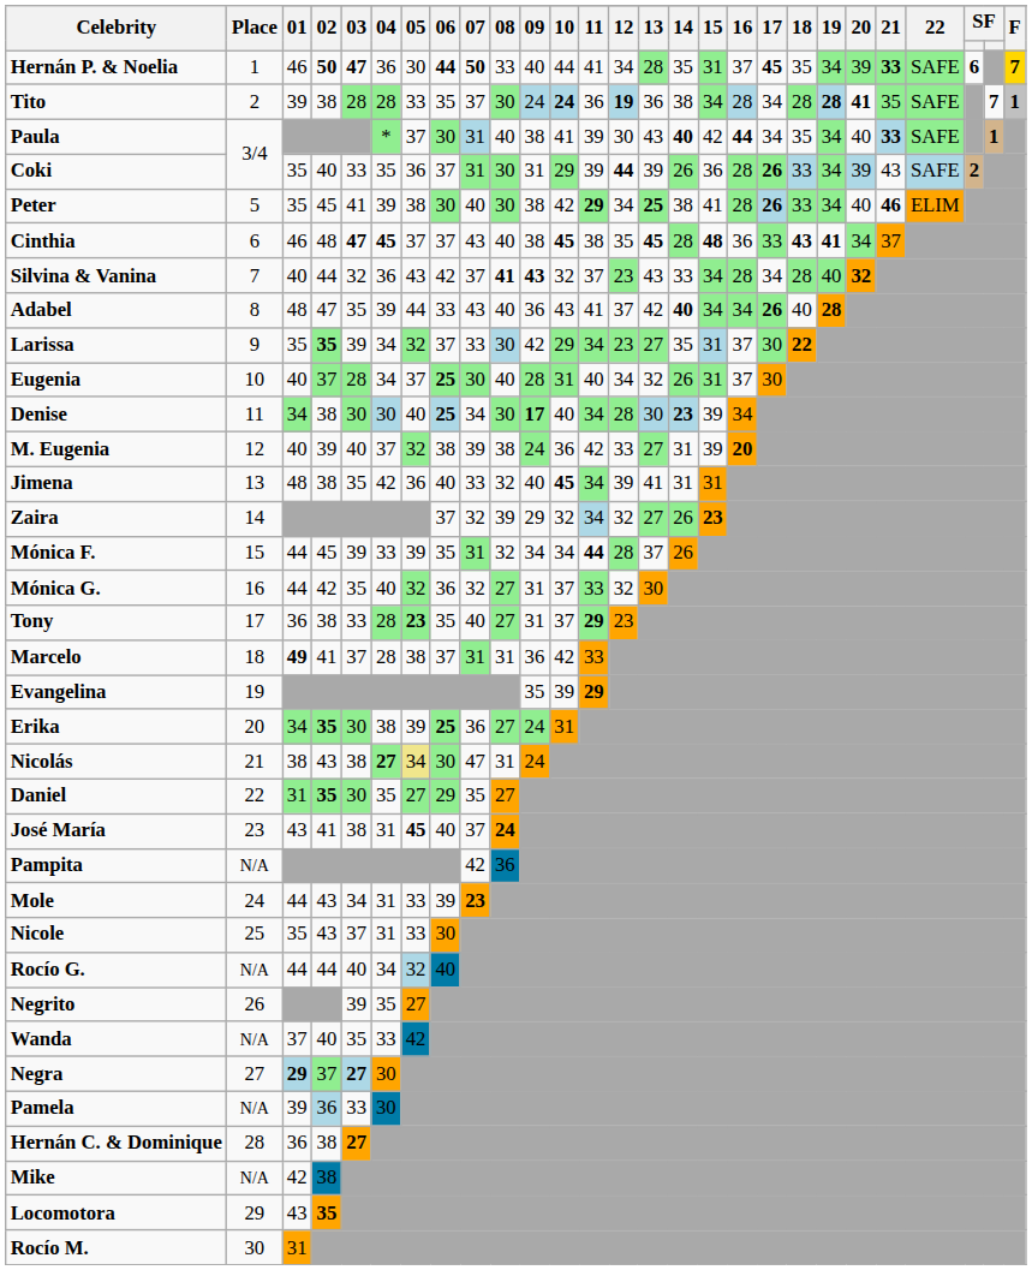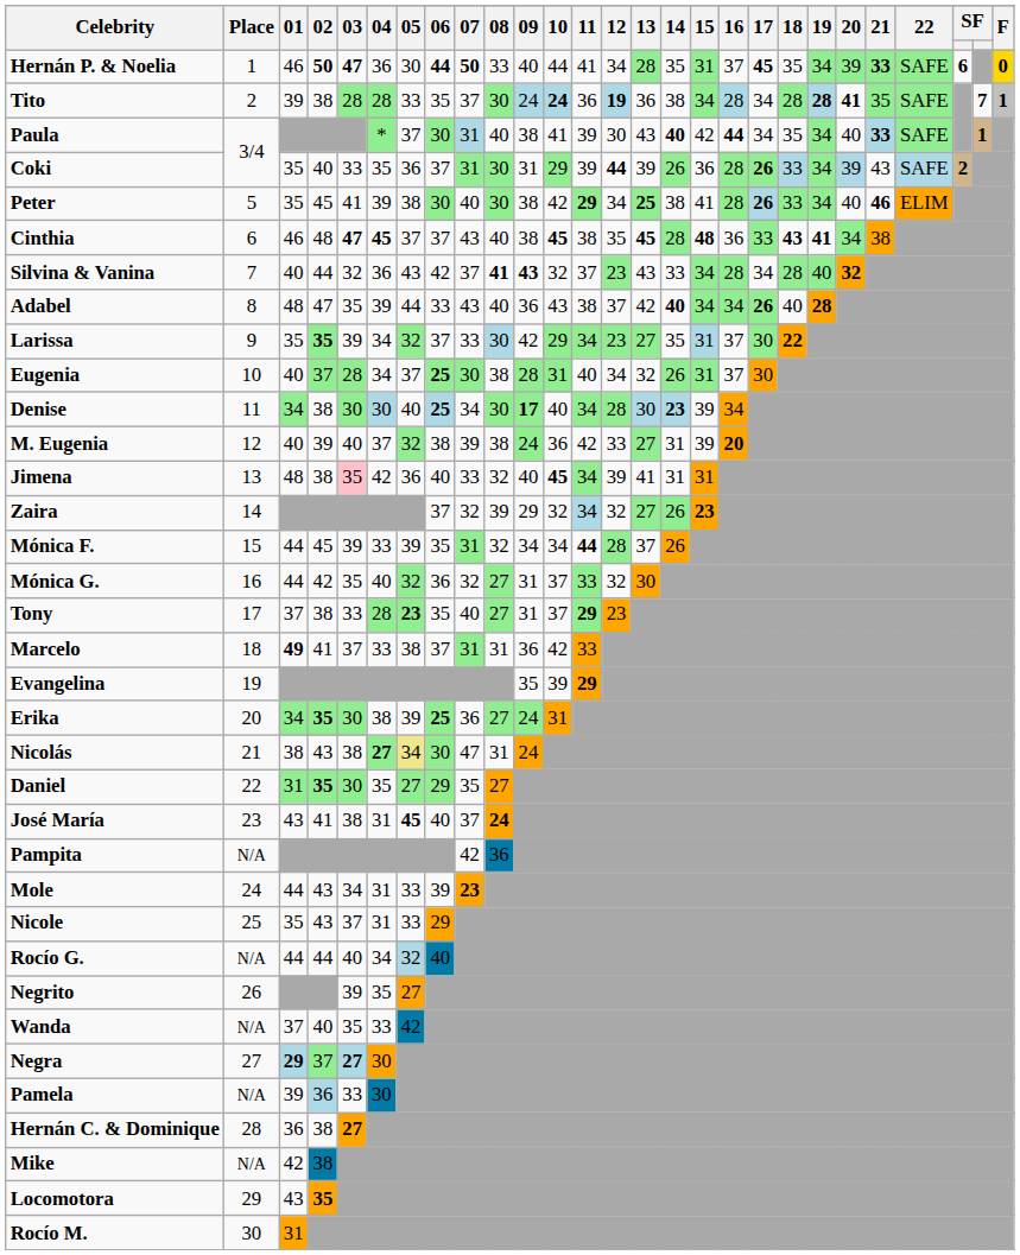Hernán P. & Noelia | F: 7 -> 0
Cinthia | 21: 37 -> 38
Adabel | 11: 41 -> 38
Eugenia | 08: 40 -> 38
Jimena | 03: no background -> pink background
Tony | 01: 36 -> 37
Marcelo | 04: 28 -> 33
Nicole | 06: 30 -> 29
